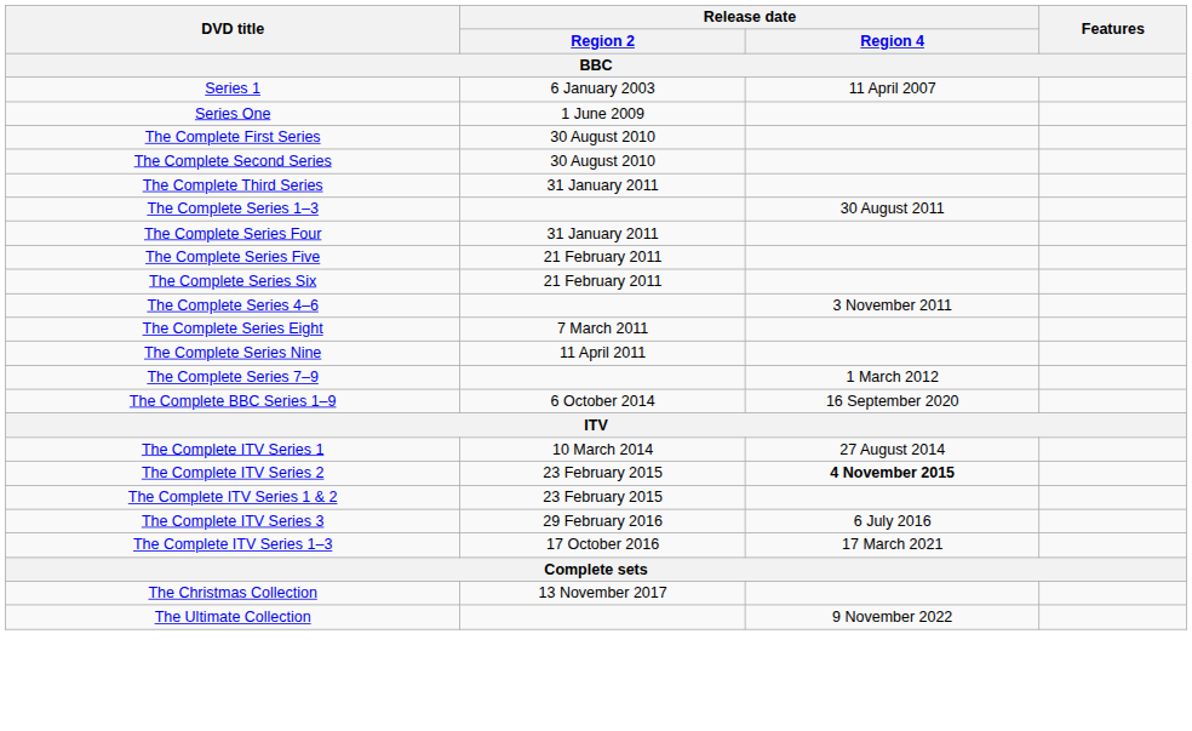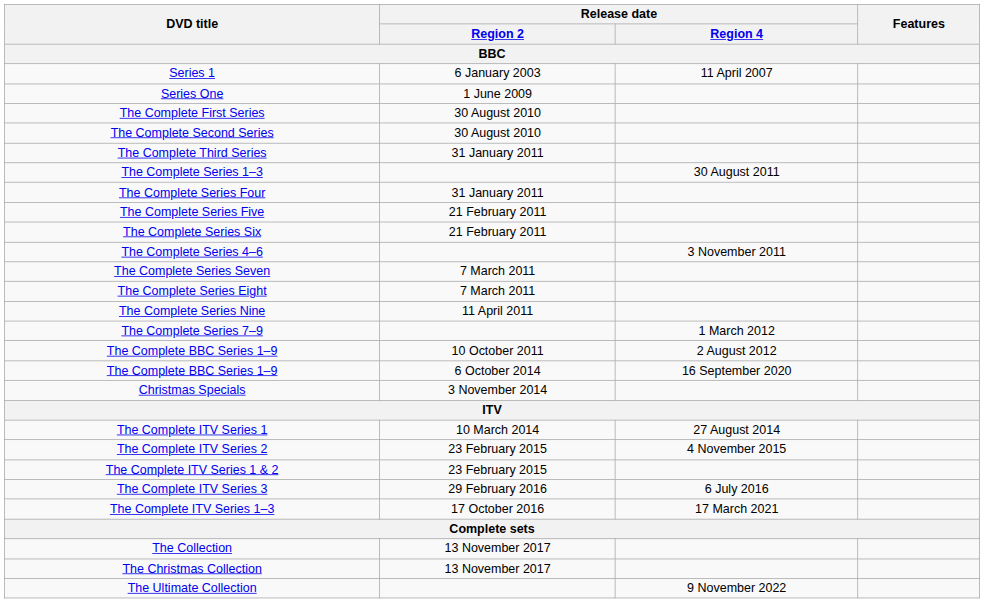+ row: The Complete Series Seven | 7 March 2011
+ row: The Complete BBC Series 1–9 | 10 October 2011 | 2 August 2012
+ row: Christmas Specials | 3 November 2014
The Complete ITV Series 2 | Release date / Region 4: bold -> normal
+ row: The Collection | 13 November 2017
